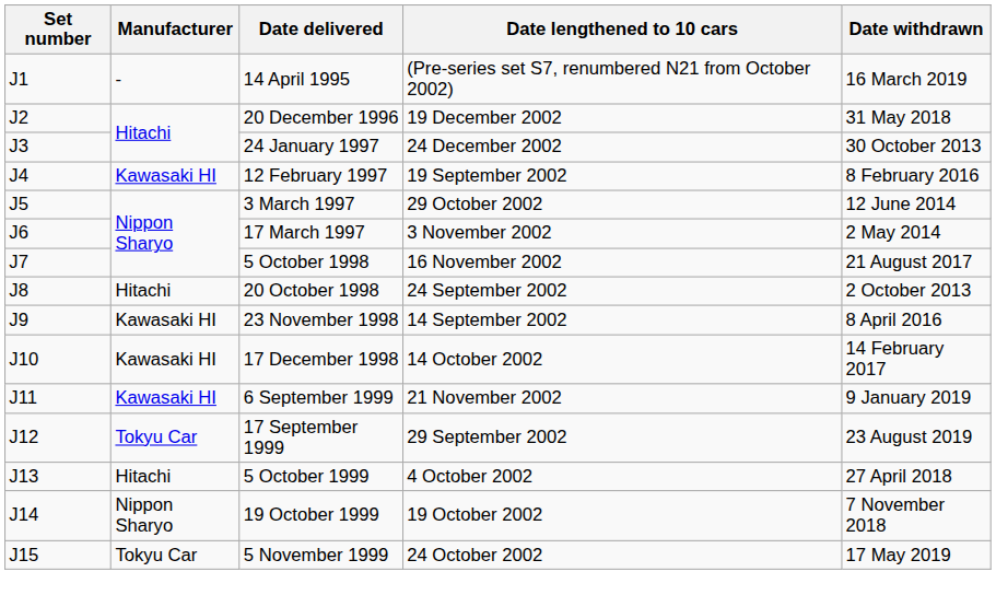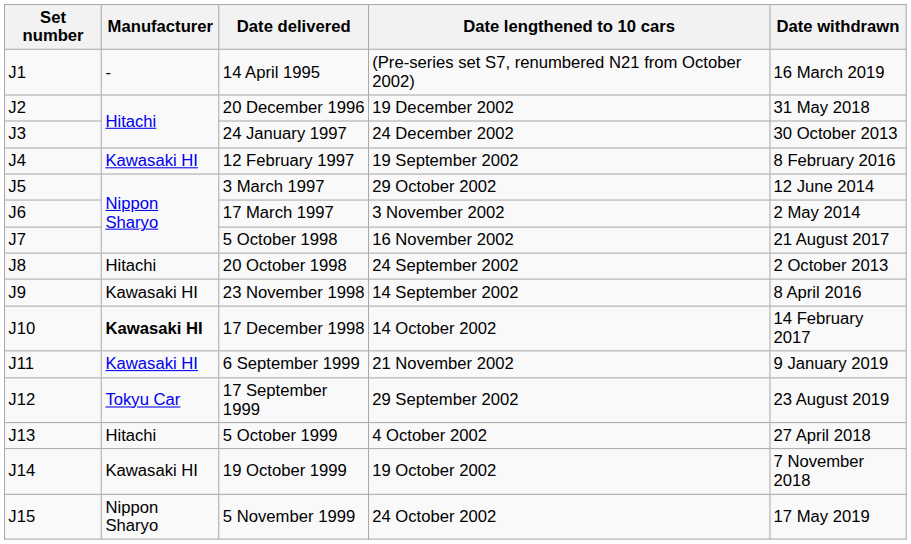17 December 1998 | Manufacturer: normal -> bold
19 October 1999 | Manufacturer: Nippon Sharyo -> Kawasaki HI
5 November 1999 | Manufacturer: Tokyu Car -> Nippon Sharyo
